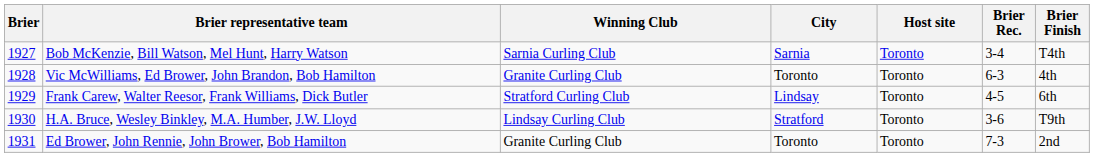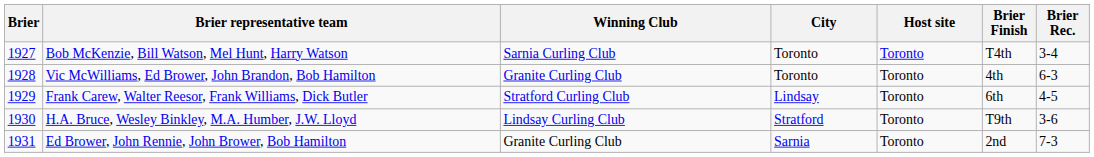columns swapped: Brier Rec. <-> Brier Finish
Bob McKenzie, Bill Watson, Mel Hunt, Harry Watson | City: Sarnia -> Toronto
Ed Brower, John Rennie, John Brower, Bob Hamilton | City: Toronto -> Sarnia
